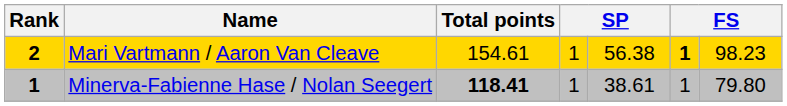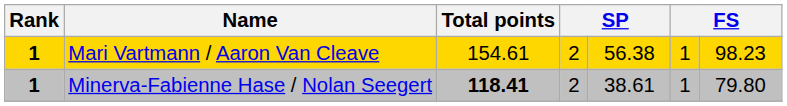Mari Vartmann / Aaron Van Cleave | Rank: 2 -> 1
Mari Vartmann / Aaron Van Cleave | column 4: 1 -> 2
Mari Vartmann / Aaron Van Cleave | column 6: bold -> normal
Minerva-Fabienne Hase / Nolan Seegert | column 4: 1 -> 2
